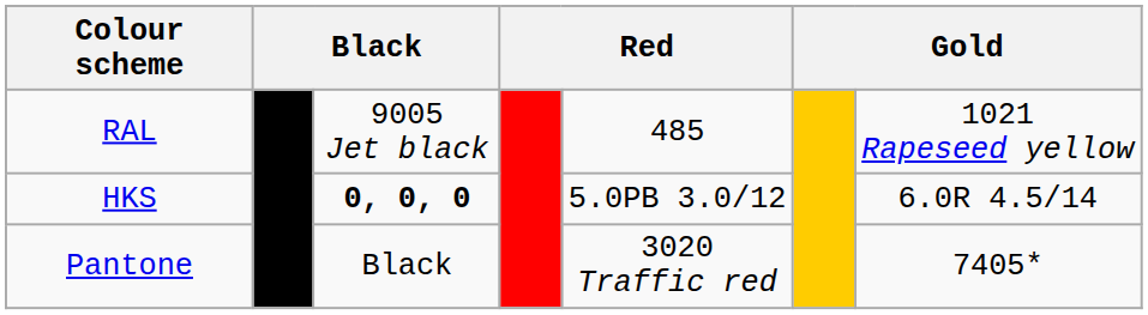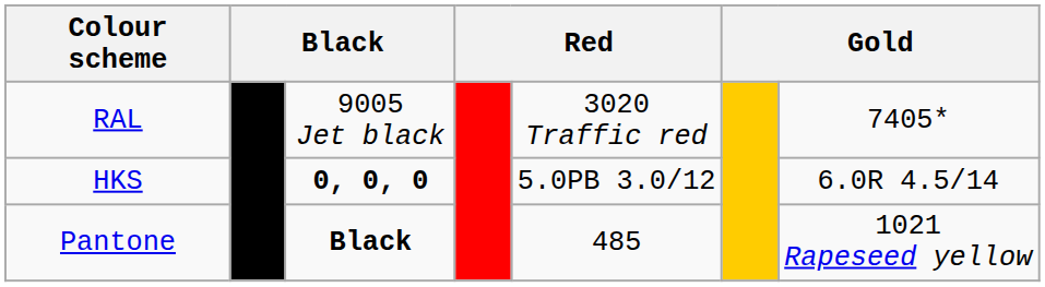RAL | column 5: 485 -> 3020 Traffic red
RAL | column 7: 1021 Rapeseed yellow -> 7405*
Pantone | column 3: normal -> bold
Pantone | column 5: 3020 Traffic red -> 485
Pantone | column 7: 7405* -> 1021 Rapeseed yellow
